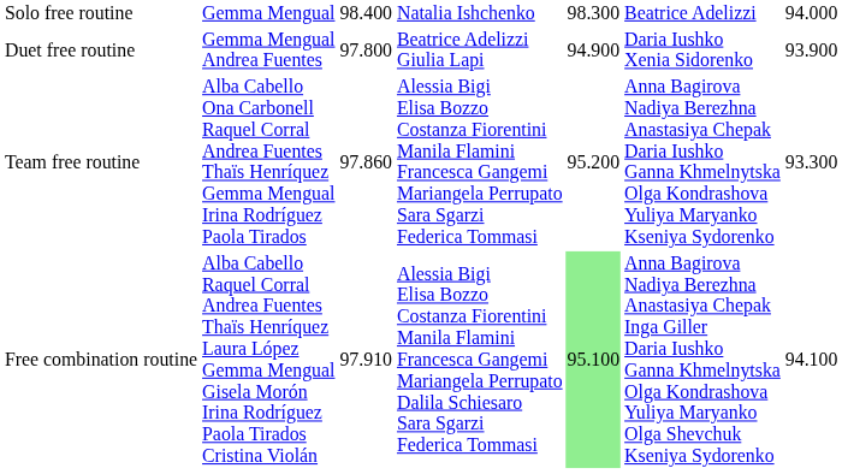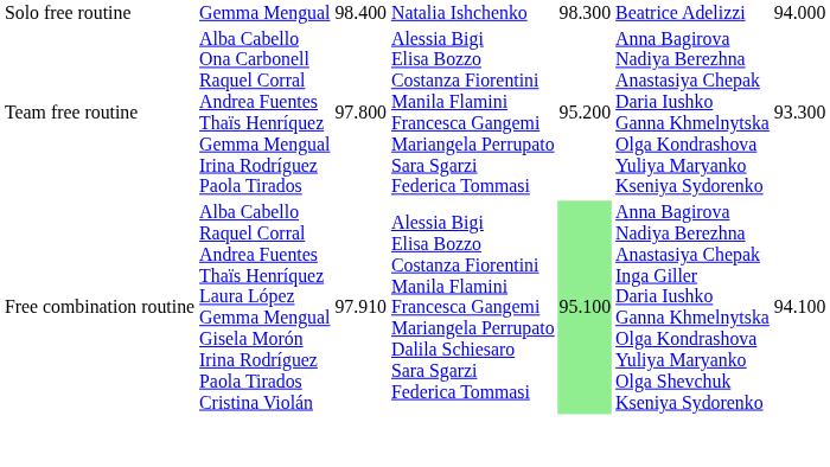- row: Duet free routine | Gemma Mengual Andrea Fuentes | 97.800 | Beatrice Adelizzi Giulia Lapi | 94.900 | Daria Iushko Xenia Sidorenko | 93.900
Team free routine | column 3: 97.860 -> 97.800
